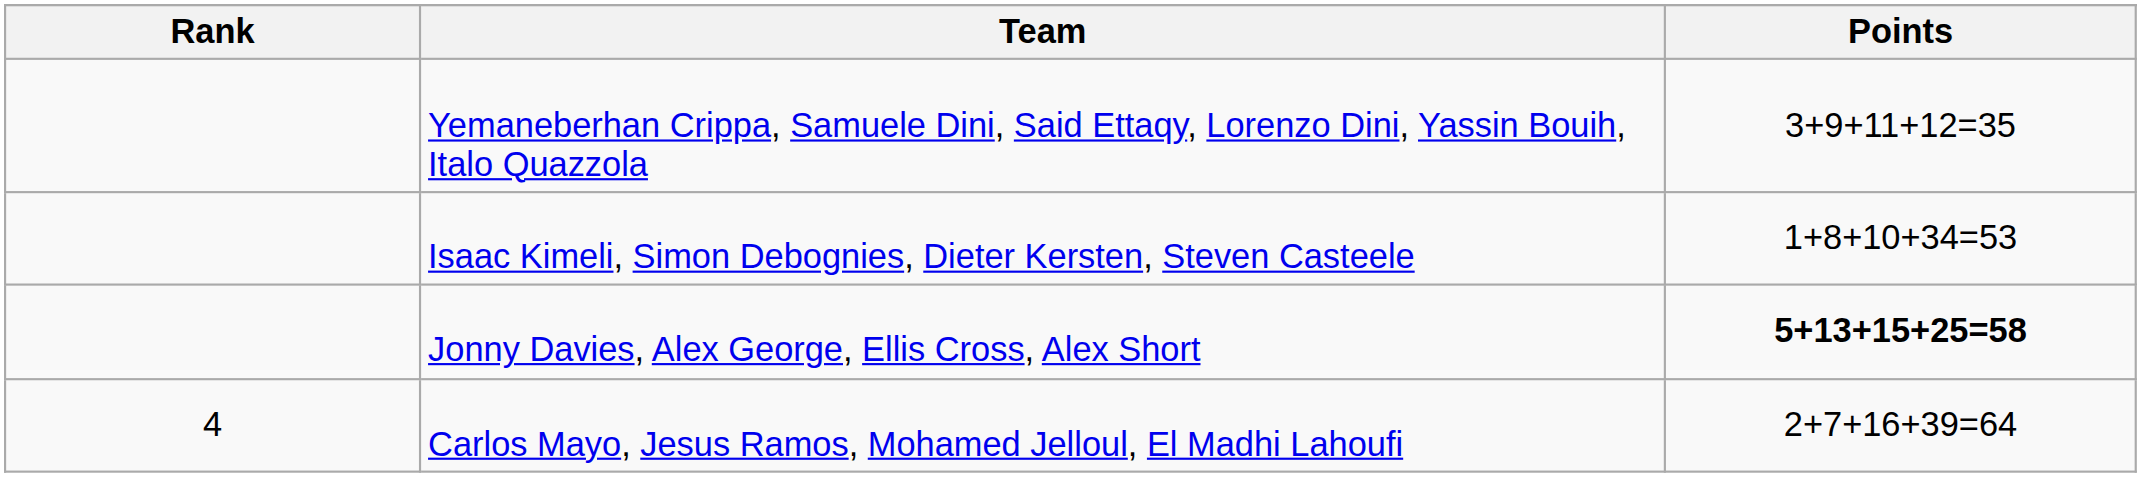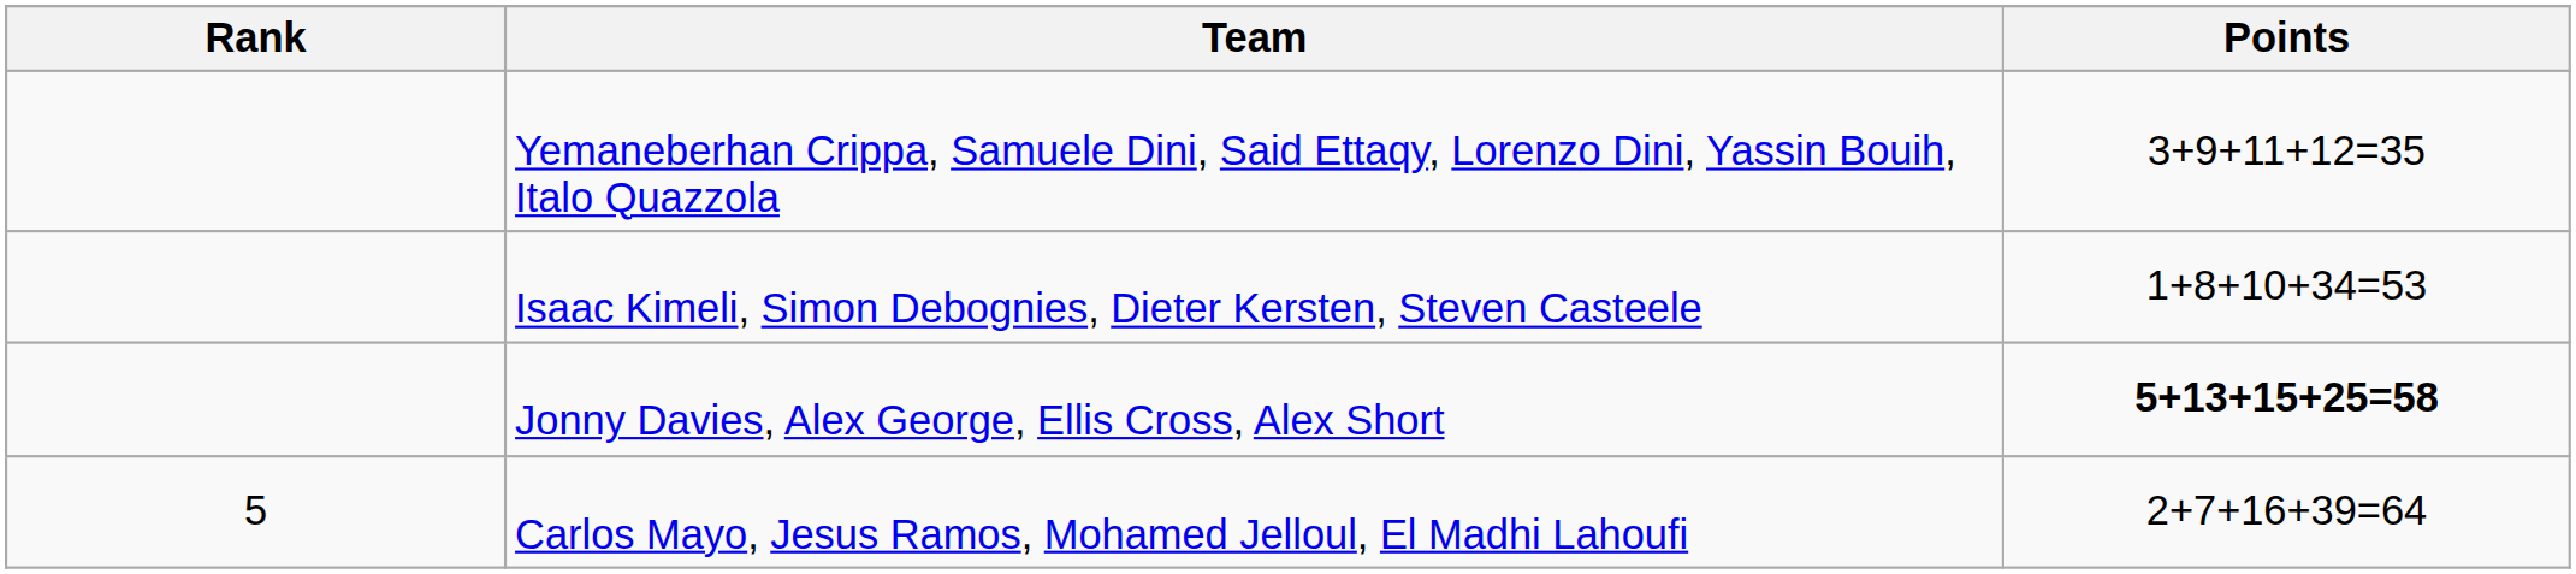Carlos Mayo, Jesus Ramos, Mohamed Jelloul, El Madhi Lahoufi | Rank: 4 -> 5
